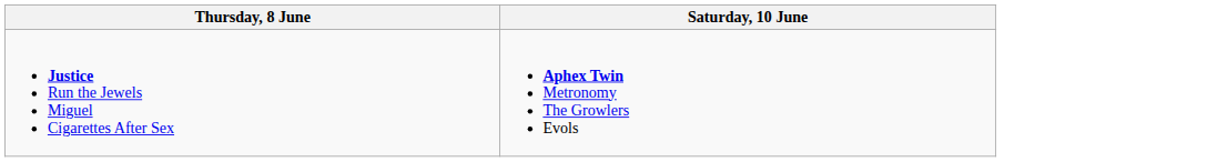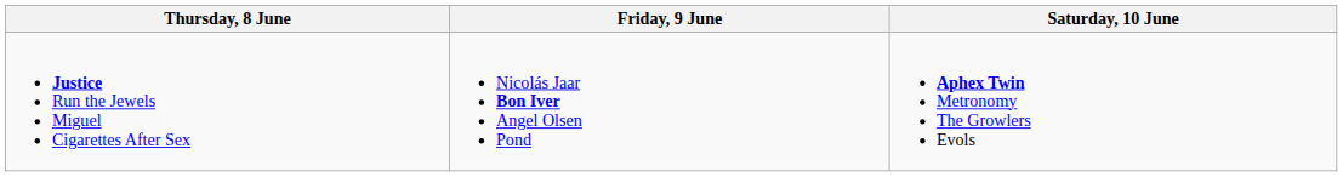+ column: Friday, 9 June | Nicolás Jaar Bon Iver Angel Olsen Pond
